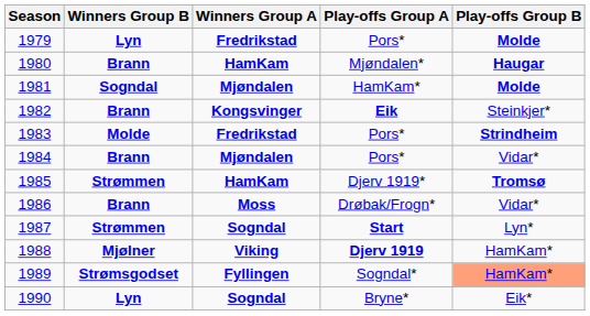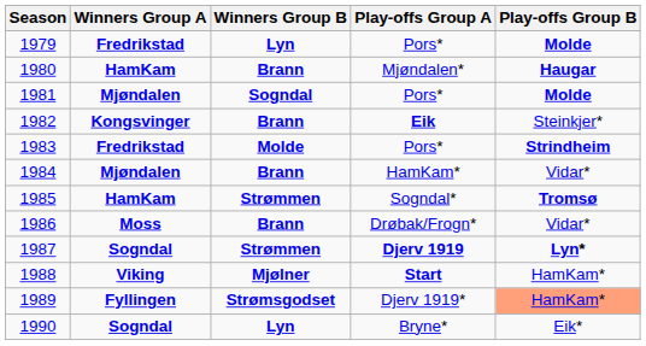columns swapped: Winners Group A <-> Winners Group B
1981 | Play-offs Group A: HamKam* -> Pors*
1984 | Play-offs Group A: Pors* -> HamKam*
1985 | Play-offs Group A: Djerv 1919* -> Sogndal*
1987 | Play-offs Group A: Start -> Djerv 1919
1987 | Play-offs Group B: normal -> bold
1988 | Play-offs Group A: Djerv 1919 -> Start
1989 | Play-offs Group A: Sogndal* -> Djerv 1919*
